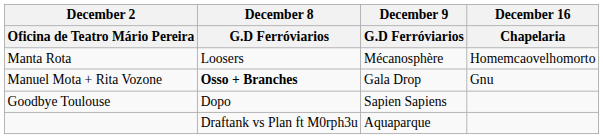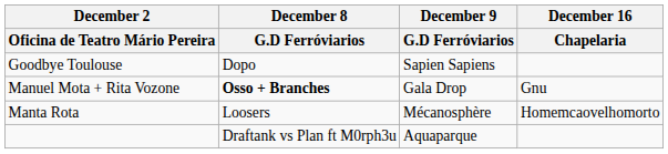rows swapped: Manta Rota <-> Goodbye Toulouse
